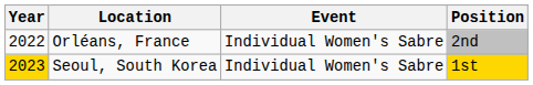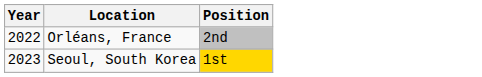- column: Event | Individual Women's Sabre | Individual Women's Sabre
Seoul, South Korea | Year: gold background -> no background
